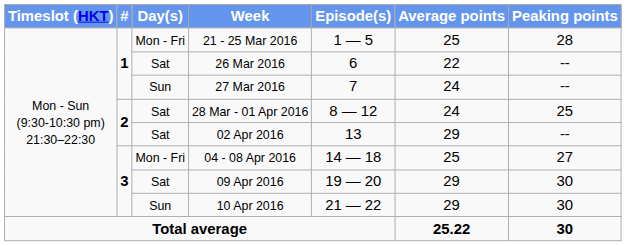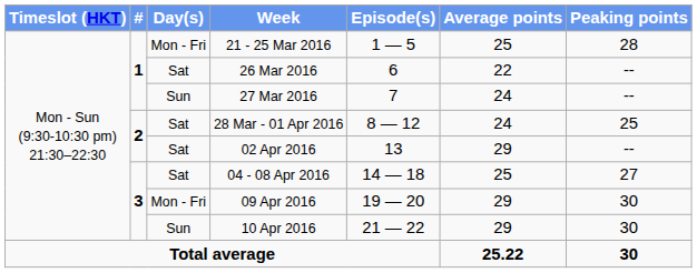04 - 08 Apr 2016 | Day(s): Mon - Fri -> Sat
09 Apr 2016 | Day(s): Sat -> Mon - Fri
